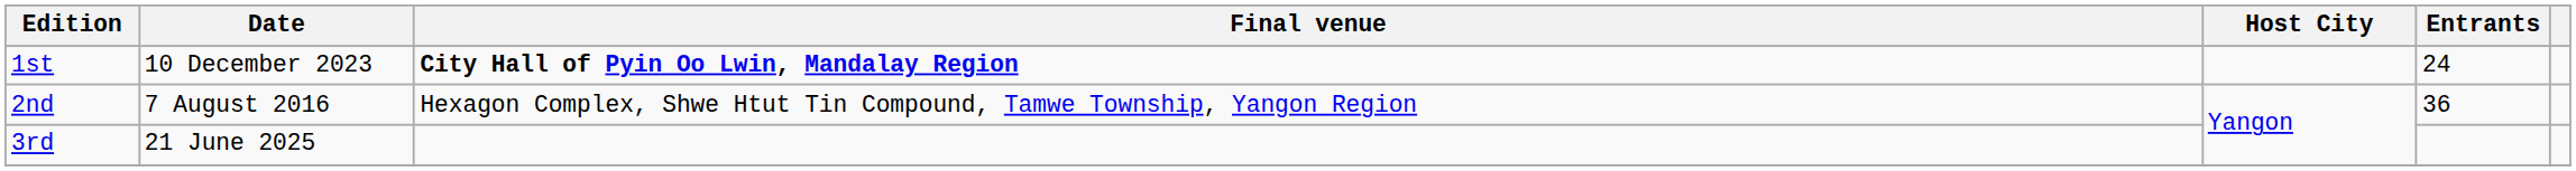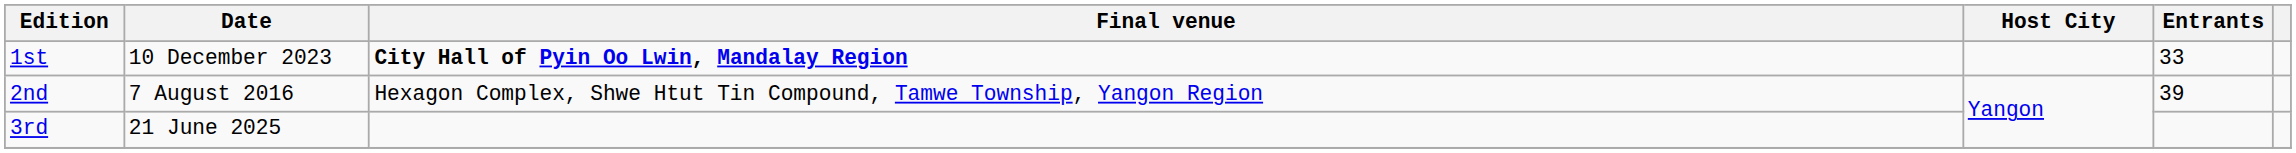1st | Entrants: 24 -> 33
2nd | Entrants: 36 -> 39
